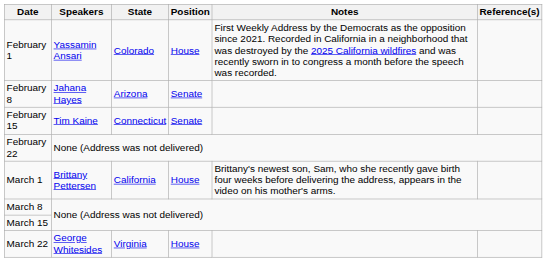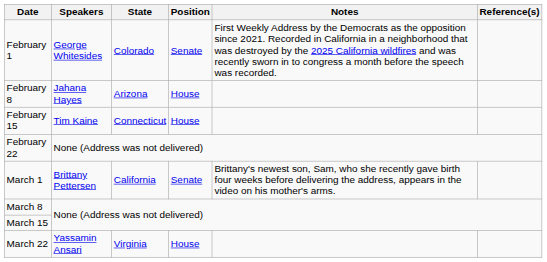February 1 | Speakers: Yassamin Ansari -> George Whitesides
February 1 | Position: House -> Senate
February 8 | Position: Senate -> House
February 15 | Position: Senate -> House
March 1 | Position: House -> Senate
March 22 | Speakers: George Whitesides -> Yassamin Ansari
